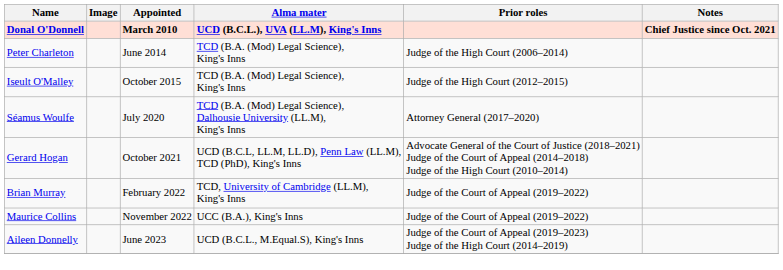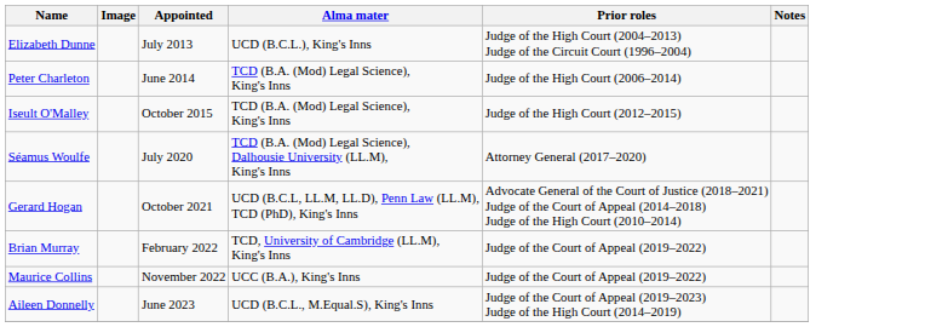- row: Donal O'Donnell | March 2010 | UCD (B.C.L.), UVA (LL.M), King's Inns | Chief Justice since Oct. 2021
+ row: Elizabeth Dunne | July 2013 | UCD (B.C.L.), King's Inns | Judge of the High Court (2004–2013) Judge of the Circuit Court (1996–2004)
